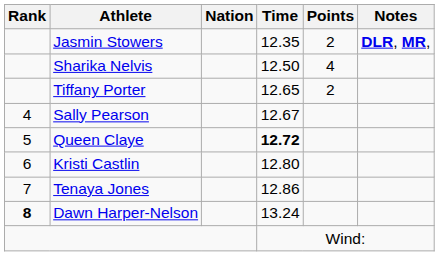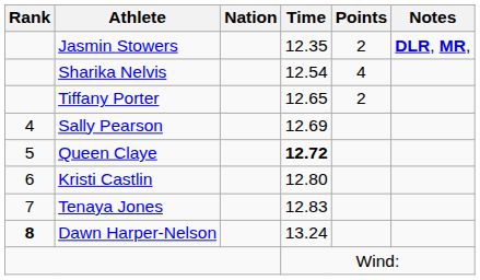Sharika Nelvis | Time: 12.50 -> 12.54
Sally Pearson | Time: 12.67 -> 12.69
Tenaya Jones | Time: 12.86 -> 12.83
